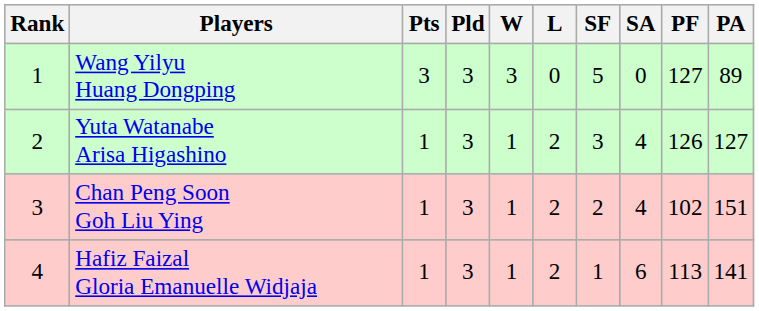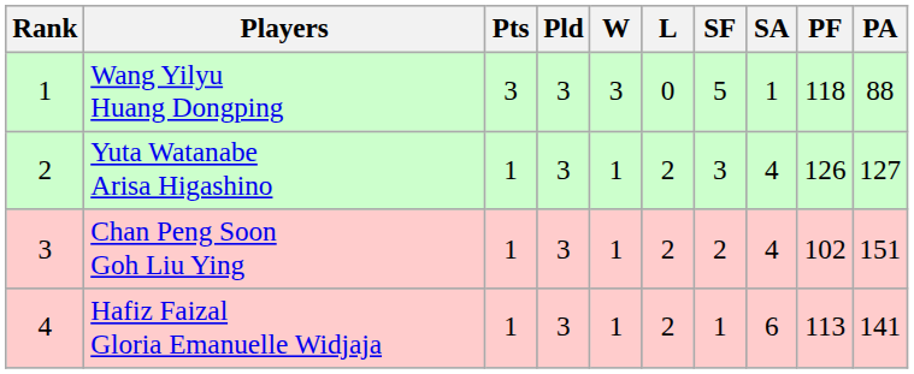Wang Yilyu Huang Dongping | SA: 0 -> 1
Wang Yilyu Huang Dongping | PF: 127 -> 118
Wang Yilyu Huang Dongping | PA: 89 -> 88
